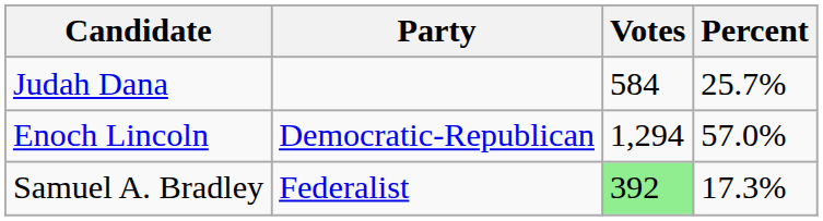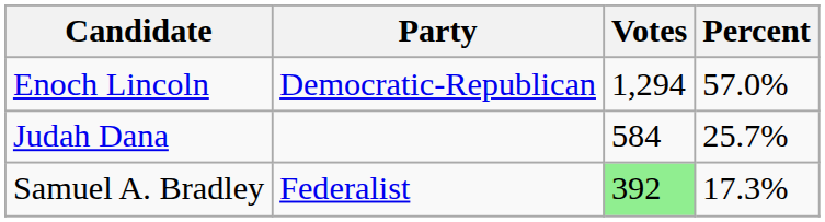rows swapped: Enoch Lincoln <-> Judah Dana
